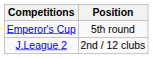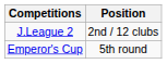rows swapped: J.League 2 <-> Emperor's Cup
